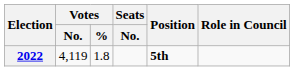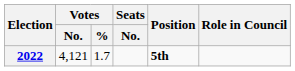2022 | Votes / No.: 4,119 -> 4,121
2022 | Votes / %: 1.8 -> 1.7
